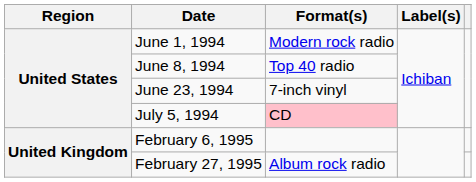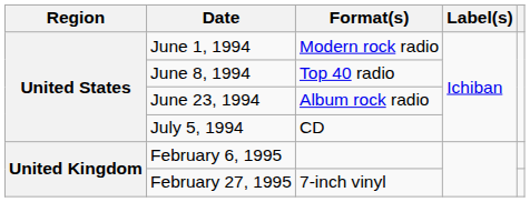June 23, 1994 | Format(s): 7-inch vinyl -> Album rock radio
July 5, 1994 | Format(s): pink background -> no background
February 27, 1995 | Format(s): Album rock radio -> 7-inch vinyl
